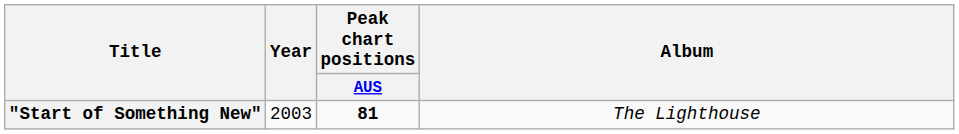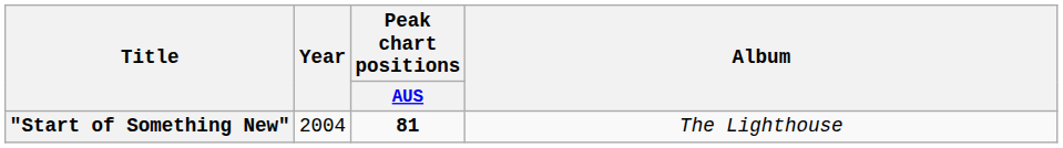"Start of Something New" | Year: 2003 -> 2004
